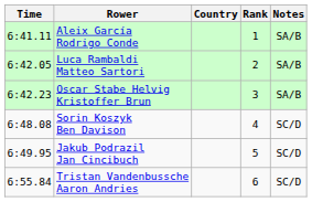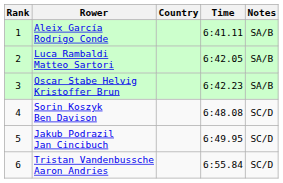columns swapped: Rank <-> Time
